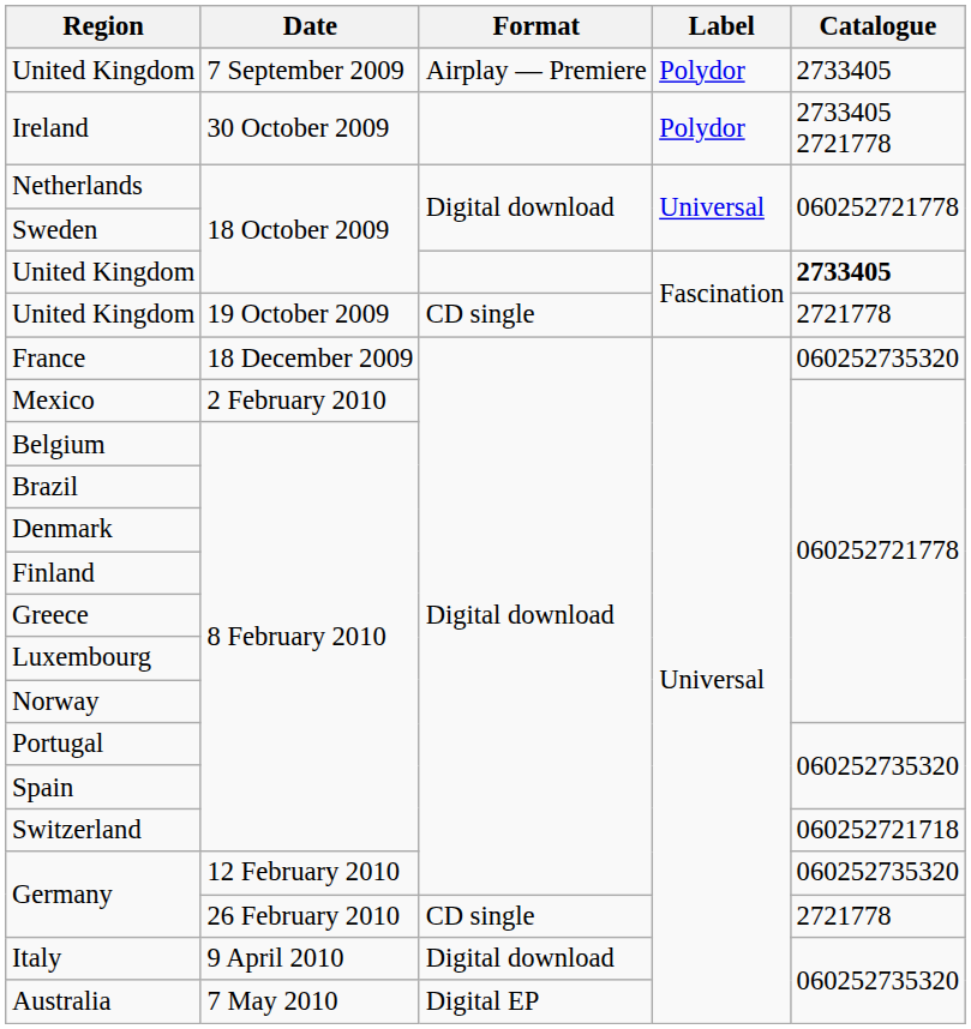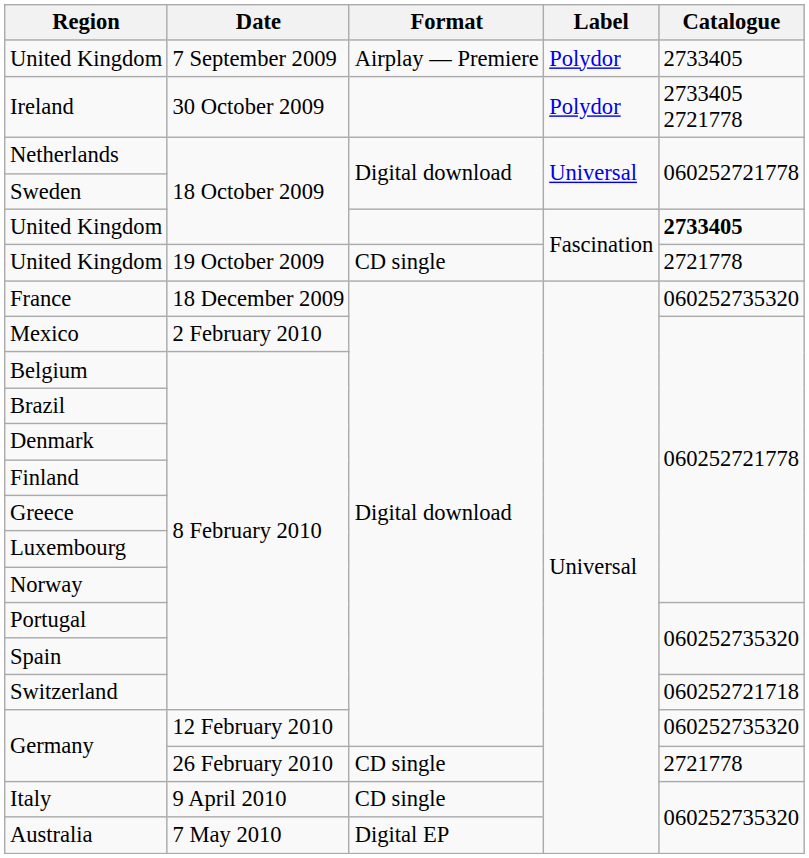Italy | Format: Digital download -> CD single
